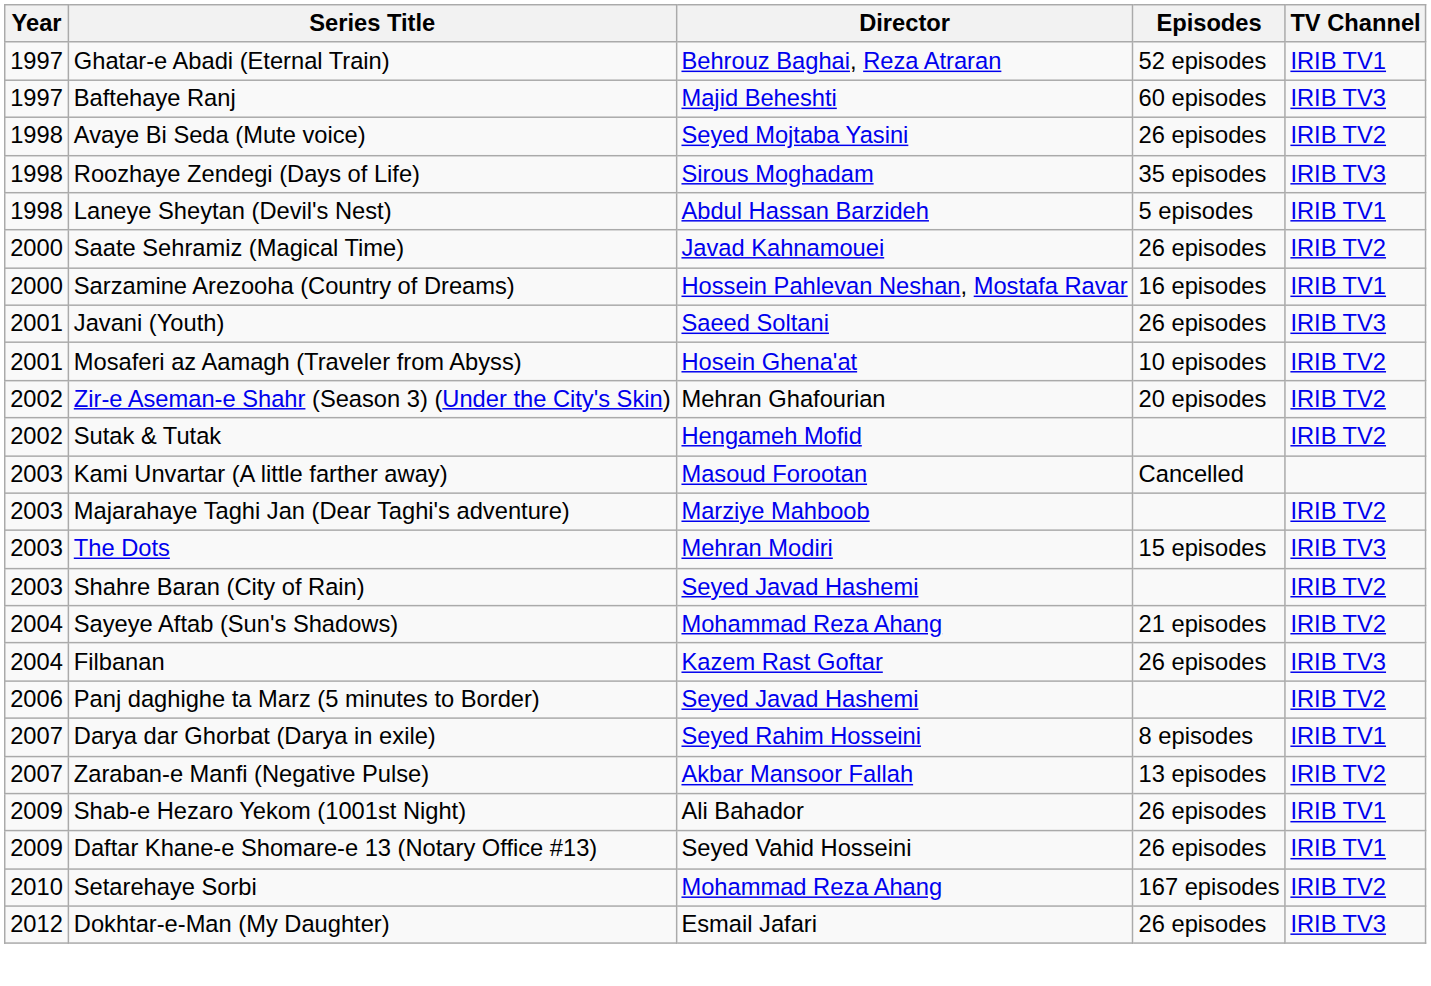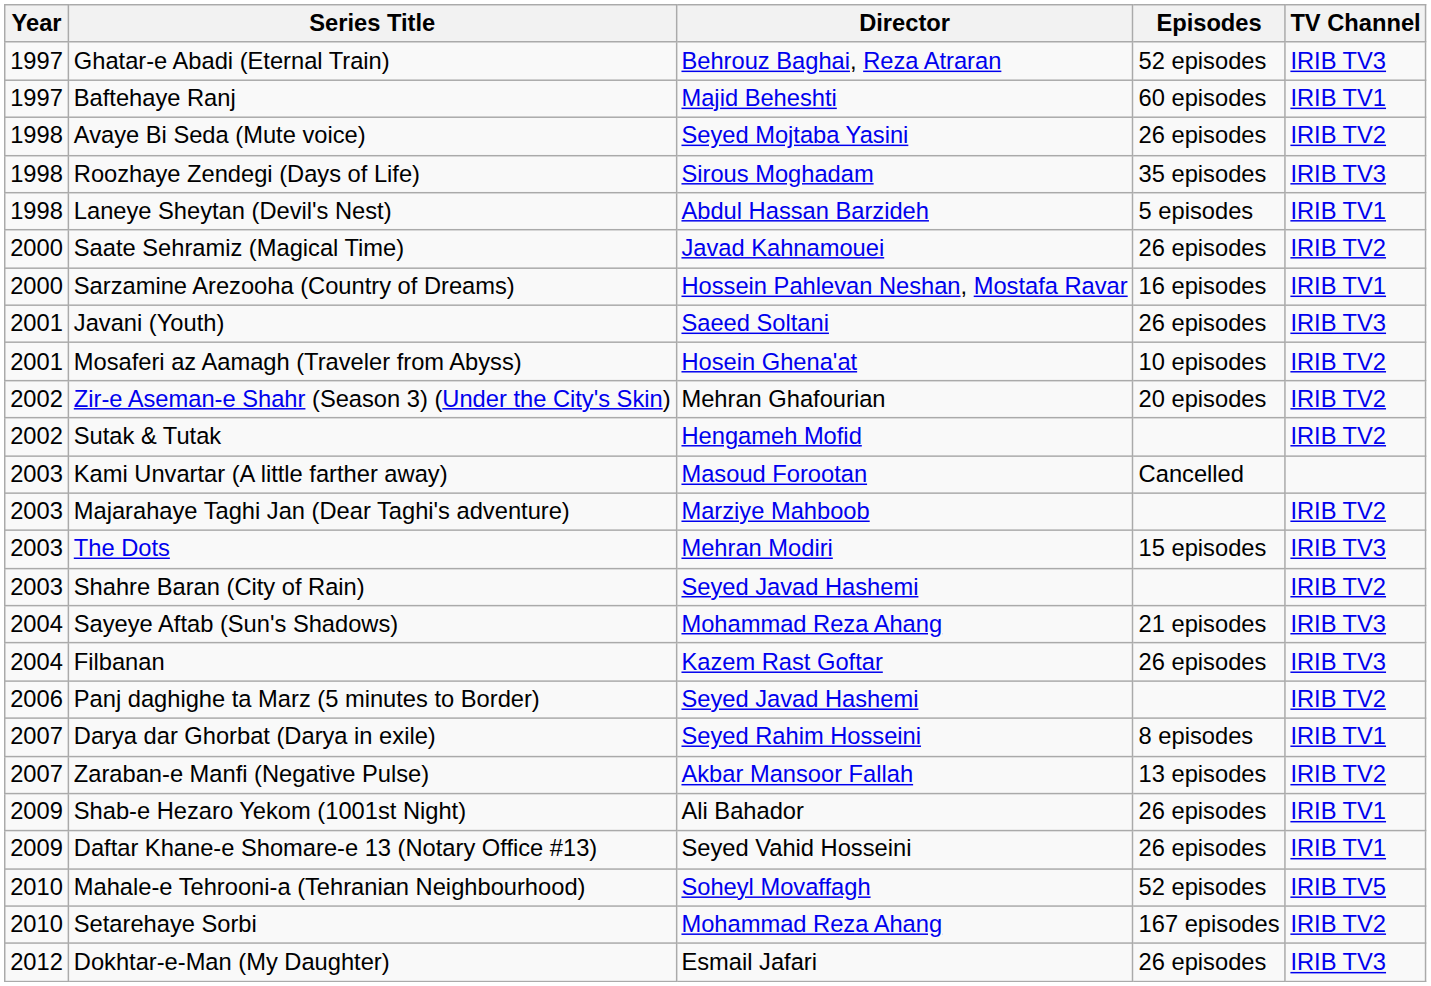Ghatar-e Abadi (Eternal Train) | TV Channel: IRIB TV1 -> IRIB TV3
Baftehaye Ranj | TV Channel: IRIB TV3 -> IRIB TV1
Sayeye Aftab (Sun's Shadows) | TV Channel: IRIB TV2 -> IRIB TV3
+ row: 2010 | Mahale-e Tehrooni-a (Tehranian Neighbourhood) | Soheyl Movaffagh | 52 episodes | IRIB TV5
